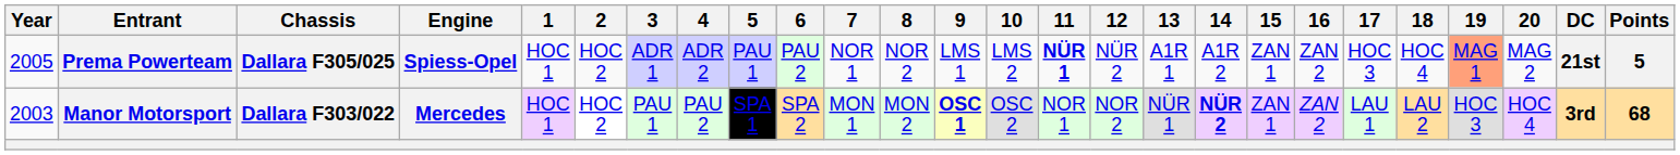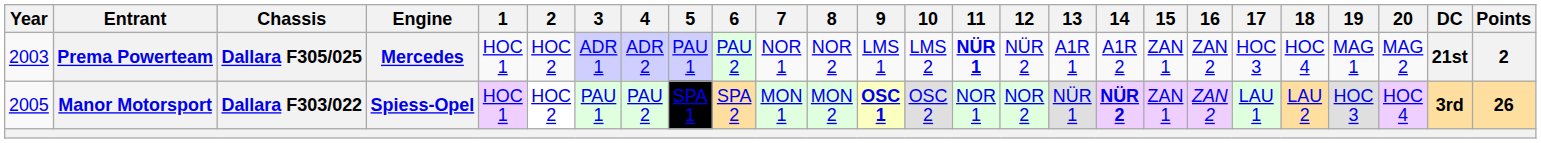Prema Powerteam | Year: 2005 -> 2003
Prema Powerteam | Engine: Spiess-Opel -> Mercedes
Prema Powerteam | 19: lightsalmon background -> no background
Prema Powerteam | Points: 5 -> 2
Manor Motorsport | Year: 2003 -> 2005
Manor Motorsport | Engine: Mercedes -> Spiess-Opel
Manor Motorsport | Points: 68 -> 26
